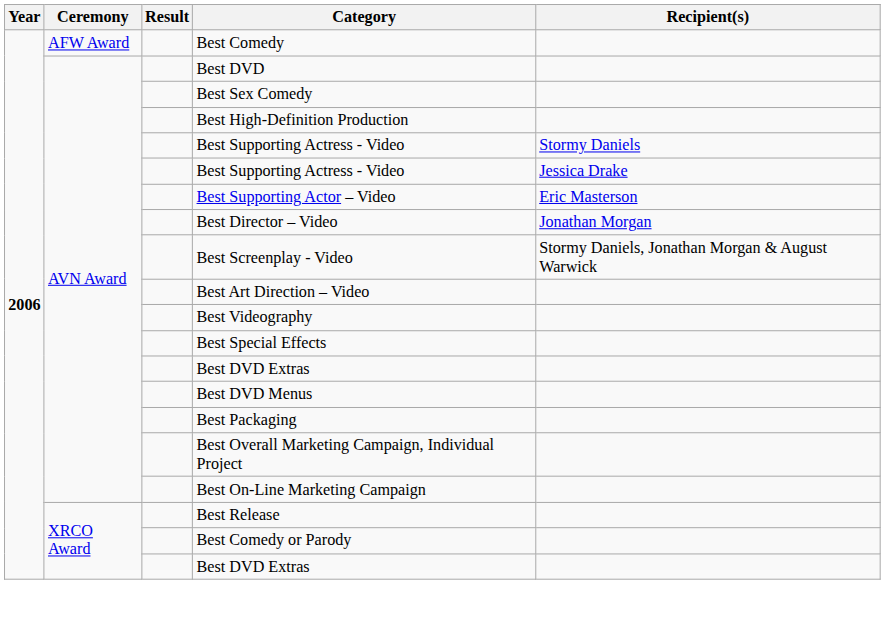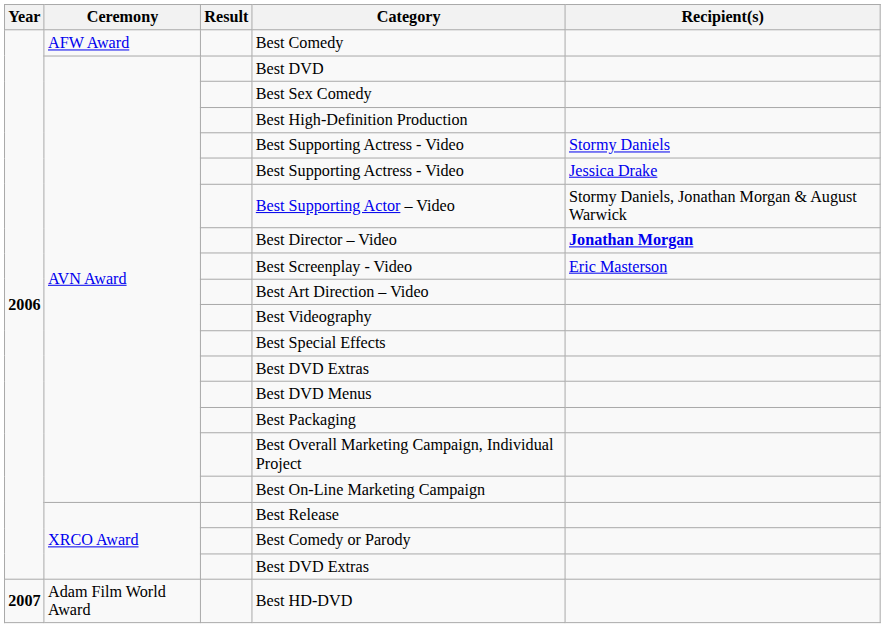Best Supporting Actor – Video | Recipient(s): Eric Masterson -> Stormy Daniels, Jonathan Morgan & August Warwick
Best Director – Video | Recipient(s): normal -> bold
Best Screenplay - Video | Recipient(s): Stormy Daniels, Jonathan Morgan & August Warwick -> Eric Masterson
+ row: 2007 | Adam Film World Award | Best HD-DVD
